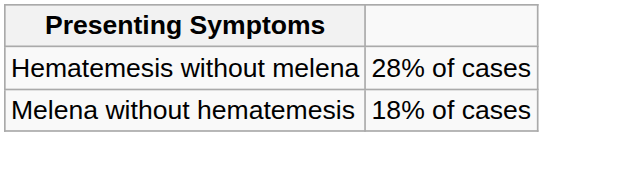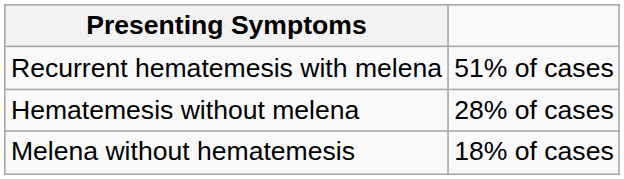+ row: Recurrent hematemesis with melena | 51% of cases
